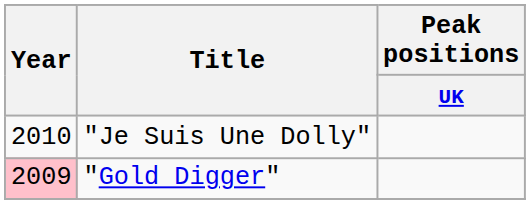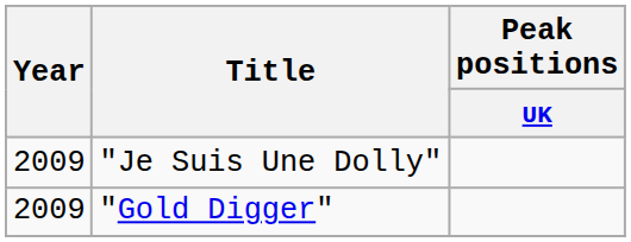"Je Suis Une Dolly" | Year: 2010 -> 2009
"Gold Digger" | Year: pink background -> no background
